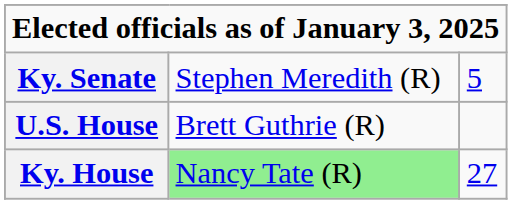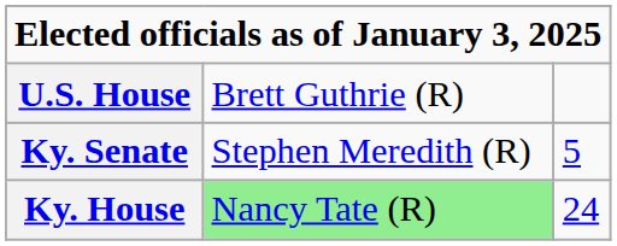rows swapped: U.S. House <-> Ky. Senate
Ky. House | column 3: 27 -> 24
